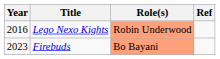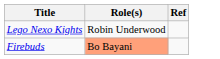- column: Year | 2016 | 2023
Lego Nexo Kights | Role(s): lightsalmon background -> no background
